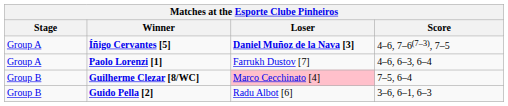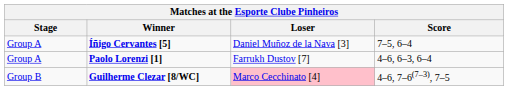Íñigo Cervantes [5] | Loser: bold -> normal
Íñigo Cervantes [5] | Score: 4–6, 7–6(7–3), 7–5 -> 7–5, 6–4
Guilherme Clezar [8/WC] | Score: 7–5, 6–4 -> 4–6, 7–6(7–3), 7–5
- row: Group B | Guido Pella [2] | Radu Albot [6] | 3–6, 6–1, 6–3
